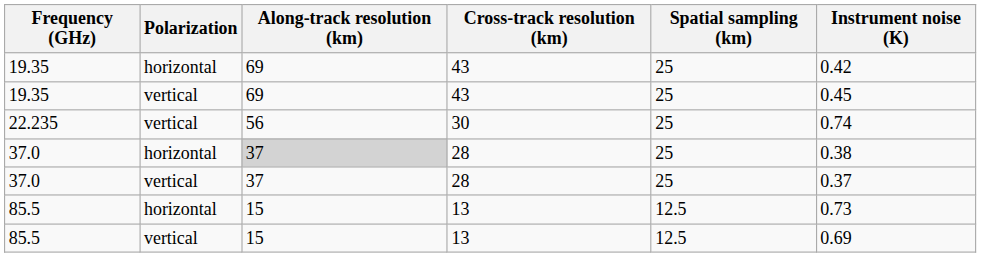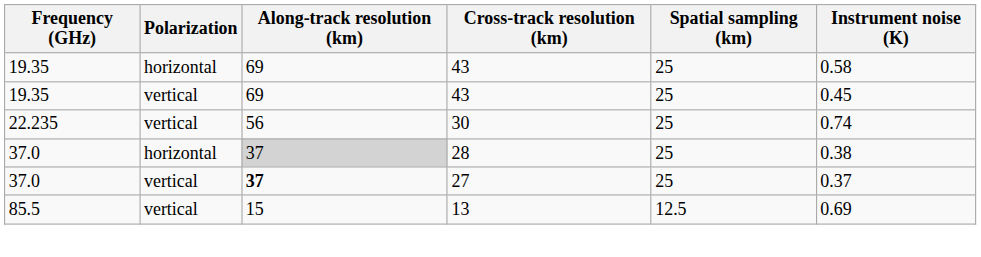19.35 / horizontal | Instrument noise (K): 0.42 -> 0.58
37.0 / vertical | Along-track resolution (km): normal -> bold
37.0 / vertical | Cross-track resolution (km): 28 -> 27
- row: 85.5 | horizontal | 15 | 13 | 12.5 | 0.73
